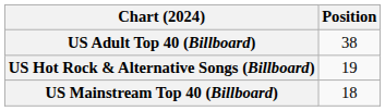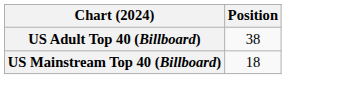- row: US Hot Rock & Alternative Songs (Billboard) | 19
